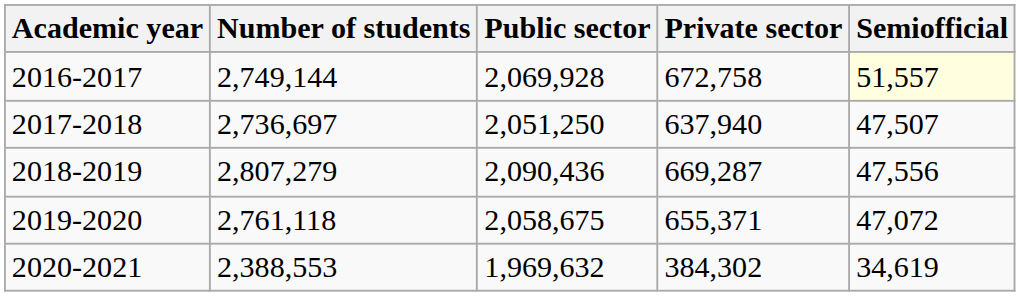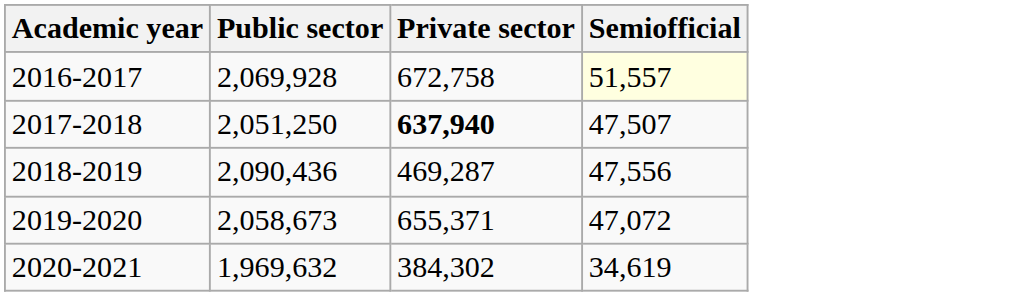- column: Number of students | 2,749,144 | 2,736,697 | 2,807,279 | 2,761,118 | 2,388,553
2017-2018 | Private sector: normal -> bold
2018-2019 | Private sector: 669,287 -> 469,287
2019-2020 | Public sector: 2,058,675 -> 2,058,673
